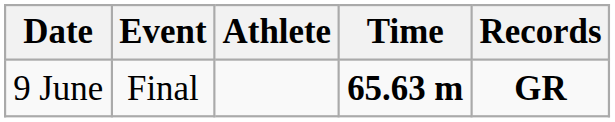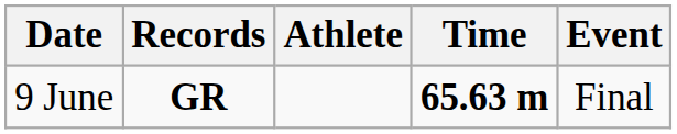columns swapped: Event <-> Records
